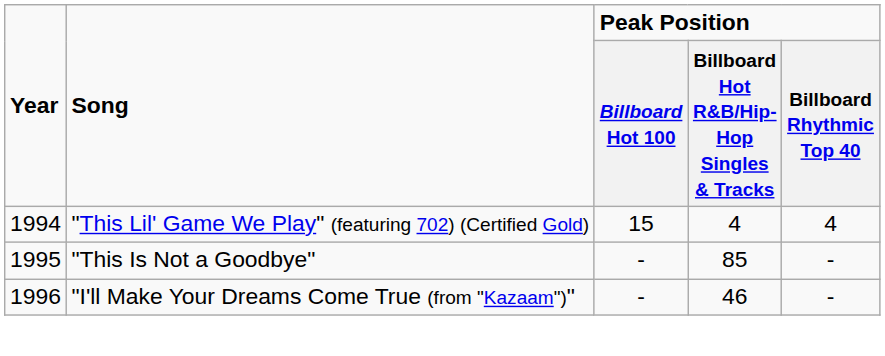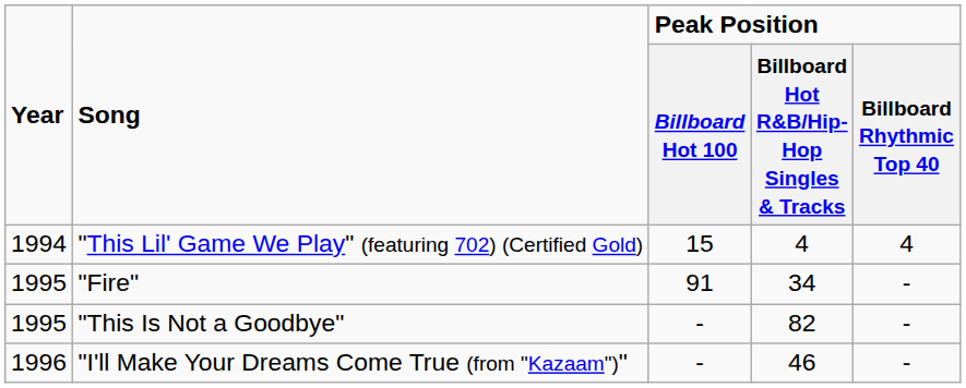+ row: 1995 | "Fire" | 91 | 34 | -
"This Is Not a Goodbye" | Peak Position / Billboard Hot R&B/Hip-Hop Singles & Tracks: 85 -> 82
